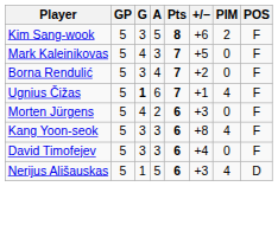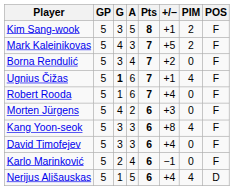Kim Sang-wook | +/−: +6 -> +1
Mark Kaleinikovas | PIM: 0 -> 2
+ row: Robert Rooda | 5 | 1 | 6 | 7 | +4 | 0 | F
+ row: Karlo Marinković | 5 | 2 | 4 | 6 | −1 | 0 | F
Nerijus Ališauskas | +/−: +3 -> +4
